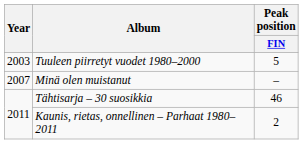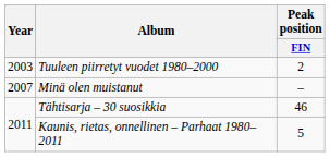Tuuleen piirretyt vuodet 1980–2000 | Peak position / FIN: 5 -> 2
Kaunis, rietas, onnellinen – Parhaat 1980–2011 | Peak position / FIN: 2 -> 5
